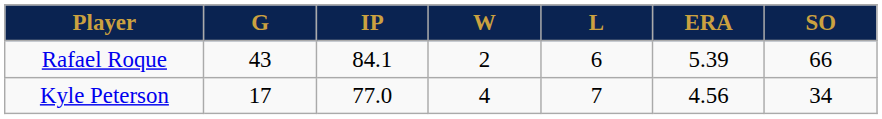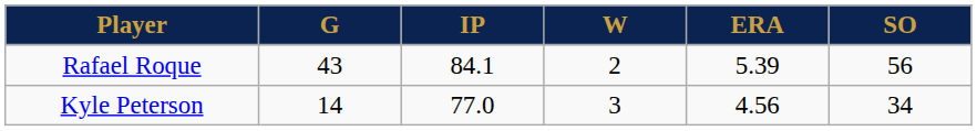- column: L | 6 | 7
Rafael Roque | SO: 66 -> 56
Kyle Peterson | G: 17 -> 14
Kyle Peterson | W: 4 -> 3
